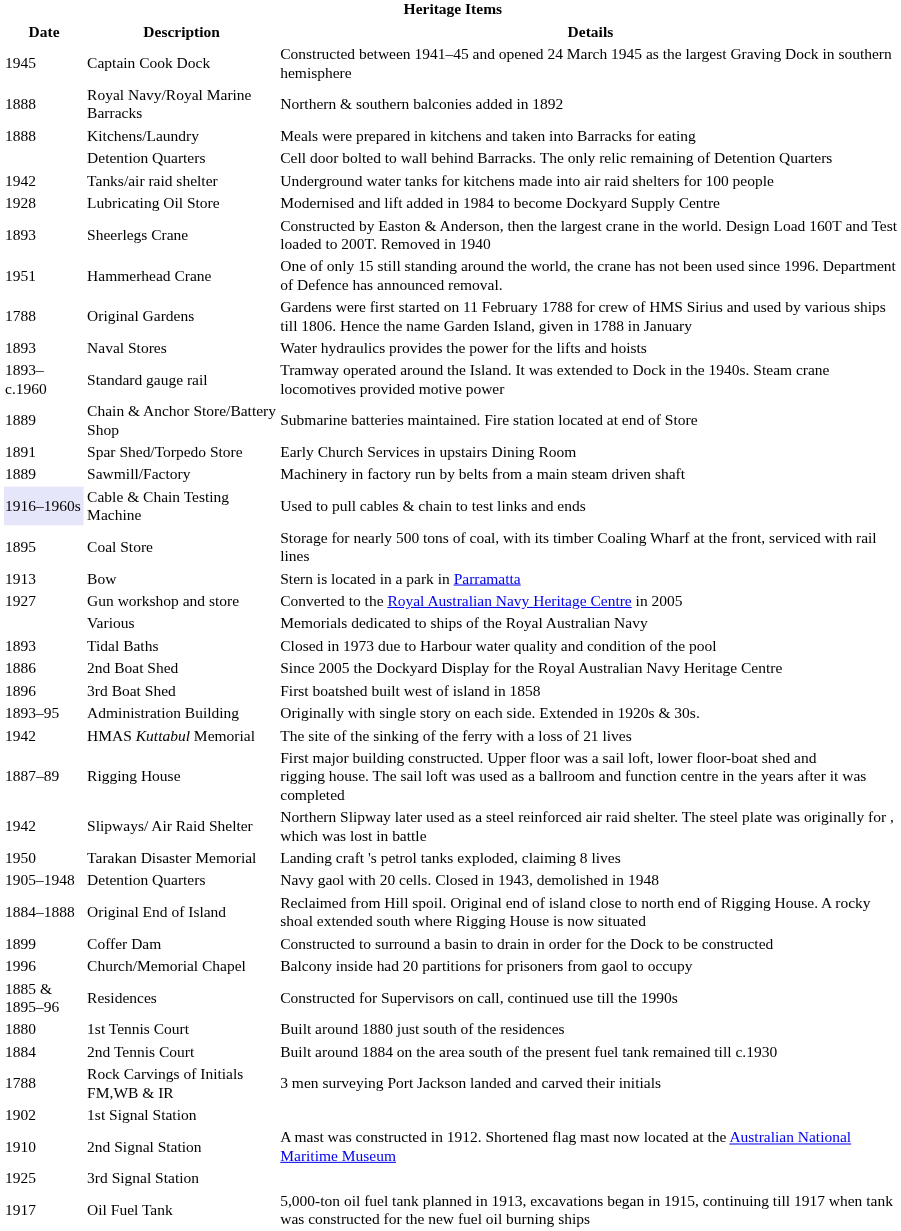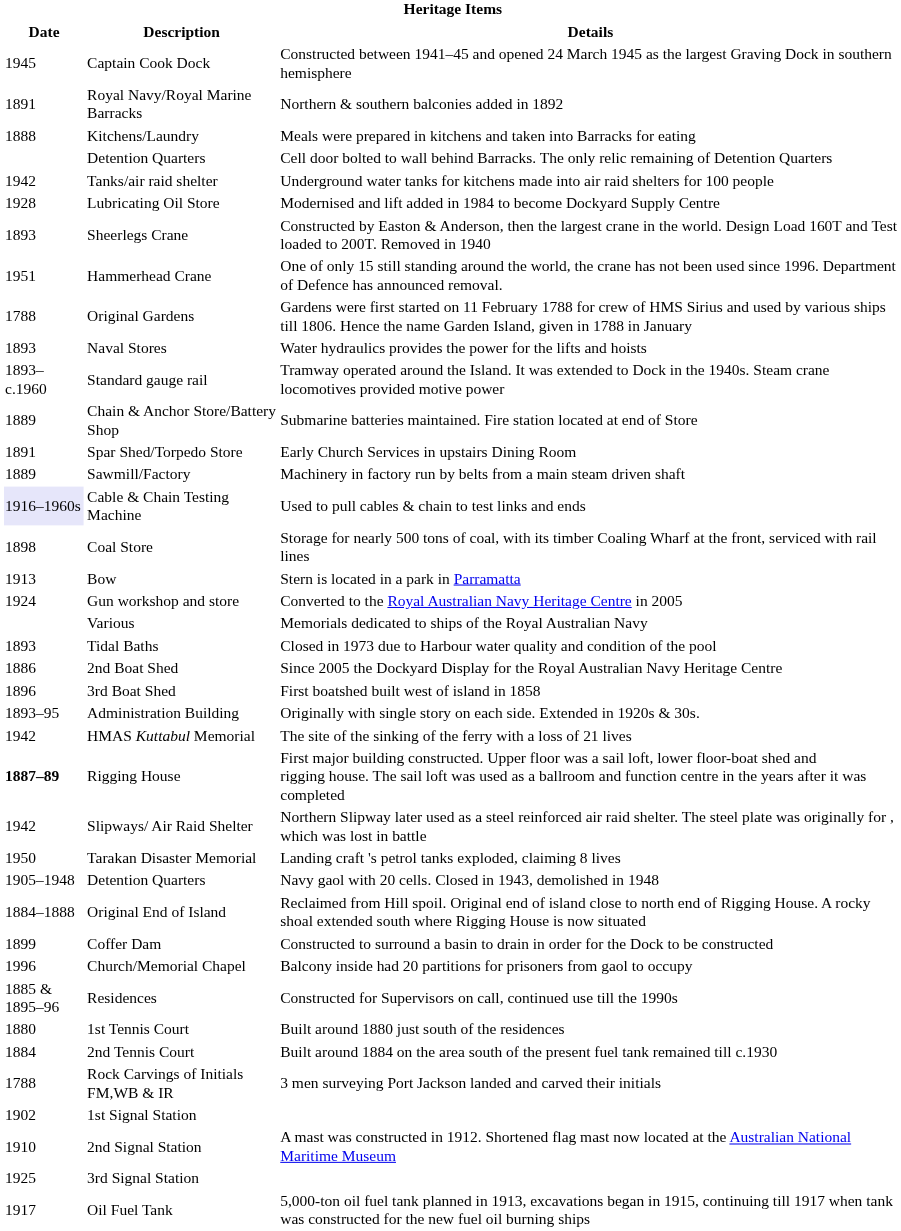Royal Navy/Royal Marine Barracks | Date: 1888 -> 1891
Coal Store | Date: 1895 -> 1898
Gun workshop and store | Date: 1927 -> 1924
Rigging House | Date: normal -> bold
